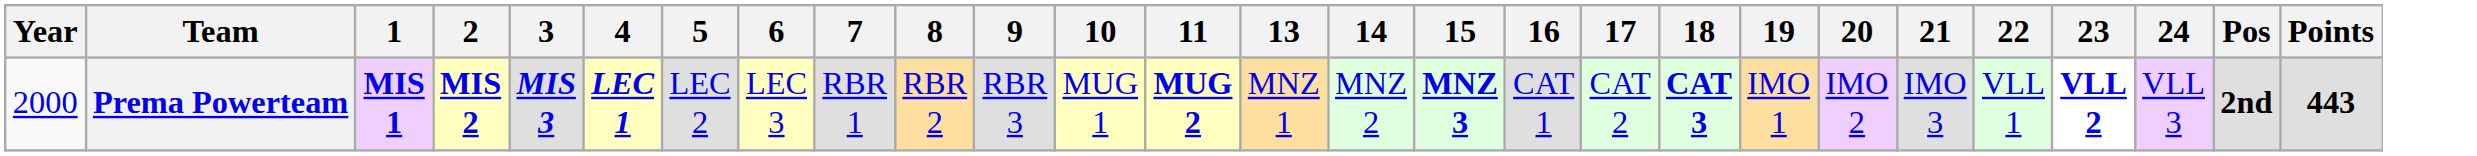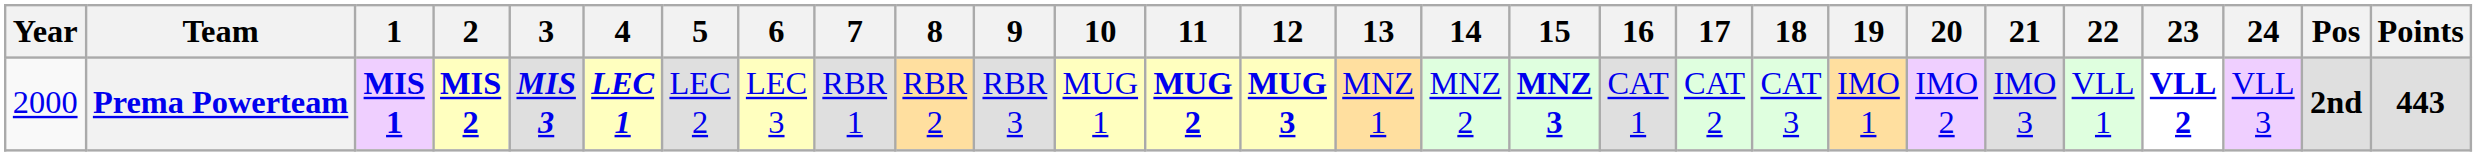+ column: 12 | MUG 3
Prema Powerteam | 18: bold -> normal
